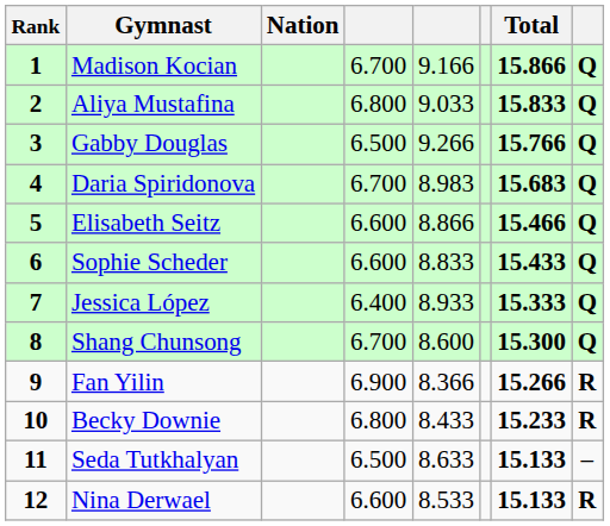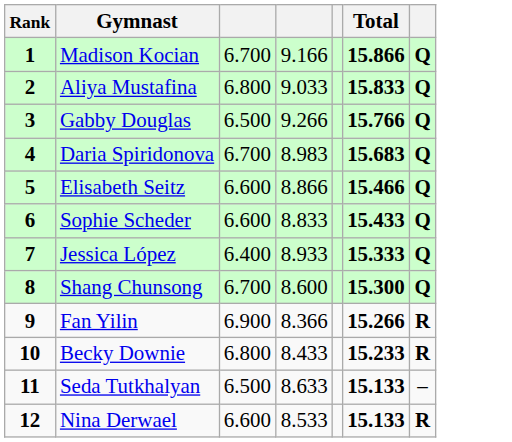- column: Nation
